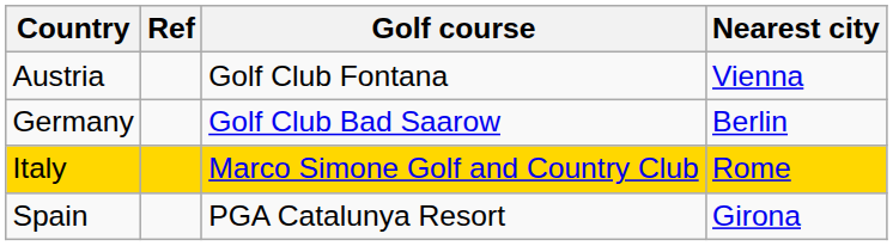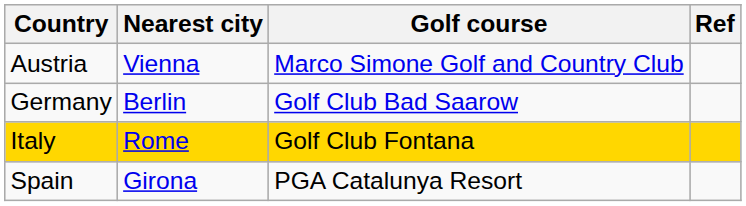columns swapped: Nearest city <-> Ref
Austria | Golf course: Golf Club Fontana -> Marco Simone Golf and Country Club
Italy | Golf course: Marco Simone Golf and Country Club -> Golf Club Fontana
